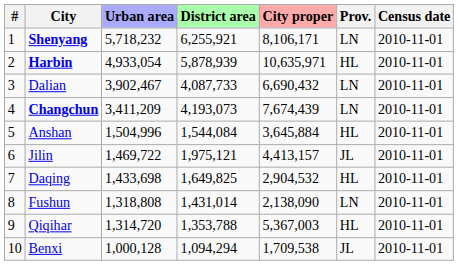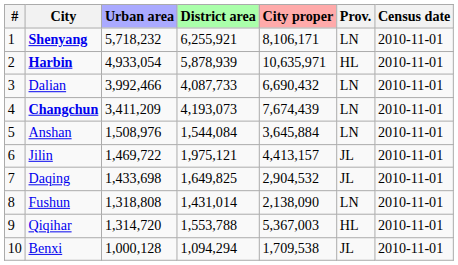Dalian | Urban area: 3,902,467 -> 3,992,466
Anshan | Urban area: 1,504,996 -> 1,508,976
Anshan | Prov.: HL -> LN
Daqing | Prov.: HL -> JL
Qiqihar | District area: 1,353,788 -> 1,553,788
